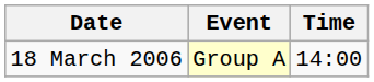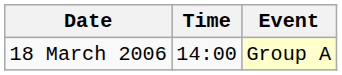columns swapped: Time <-> Event
